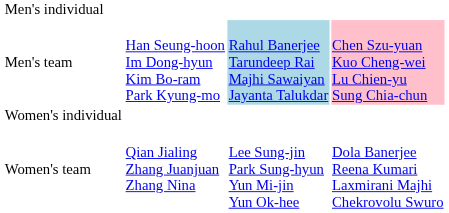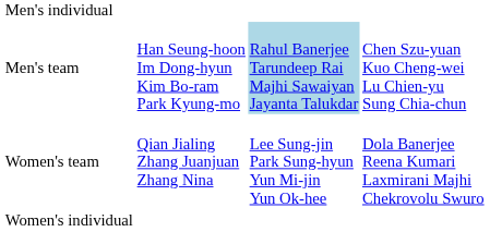Men's team | column 4: pink background -> no background
rows swapped: Women's individual <-> Women's team
